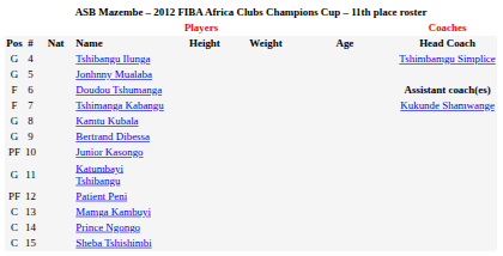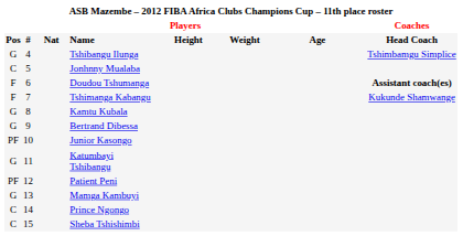Jonhnny Mualaba | column 1: G -> C
Mamga Kambuyi | column 1: C -> G
